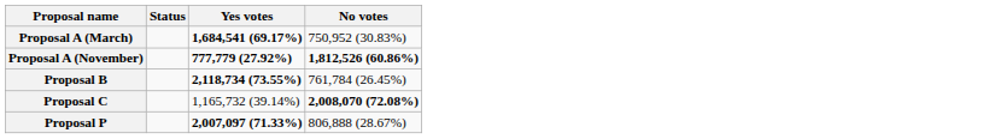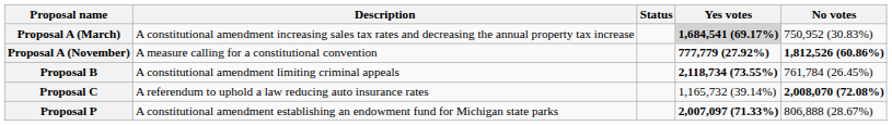+ column: Description | A constitutional amendment increasing sales tax rates and decreasing the annual property tax increase | A measure calling for a constitutional convention | A constitutional amendment limiting criminal appeals | A referendum to uphold a law reducing auto insurance rates | A constitutional amendment establishing an endowment fund for Michigan state parks
Proposal A (March) | Yes votes: no background -> lightgrey background
